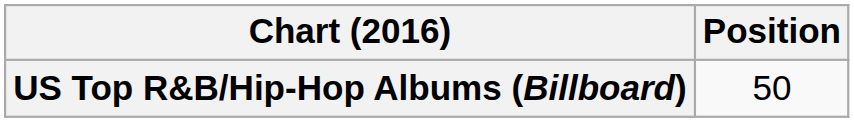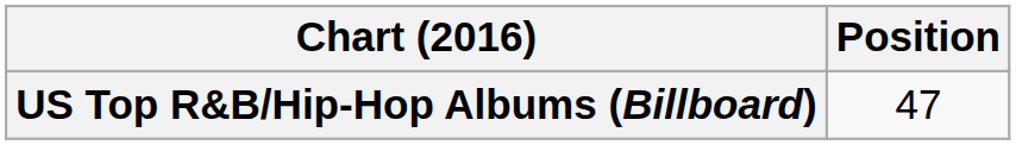US Top R&B/Hip-Hop Albums (Billboard) | Position: 50 -> 47
